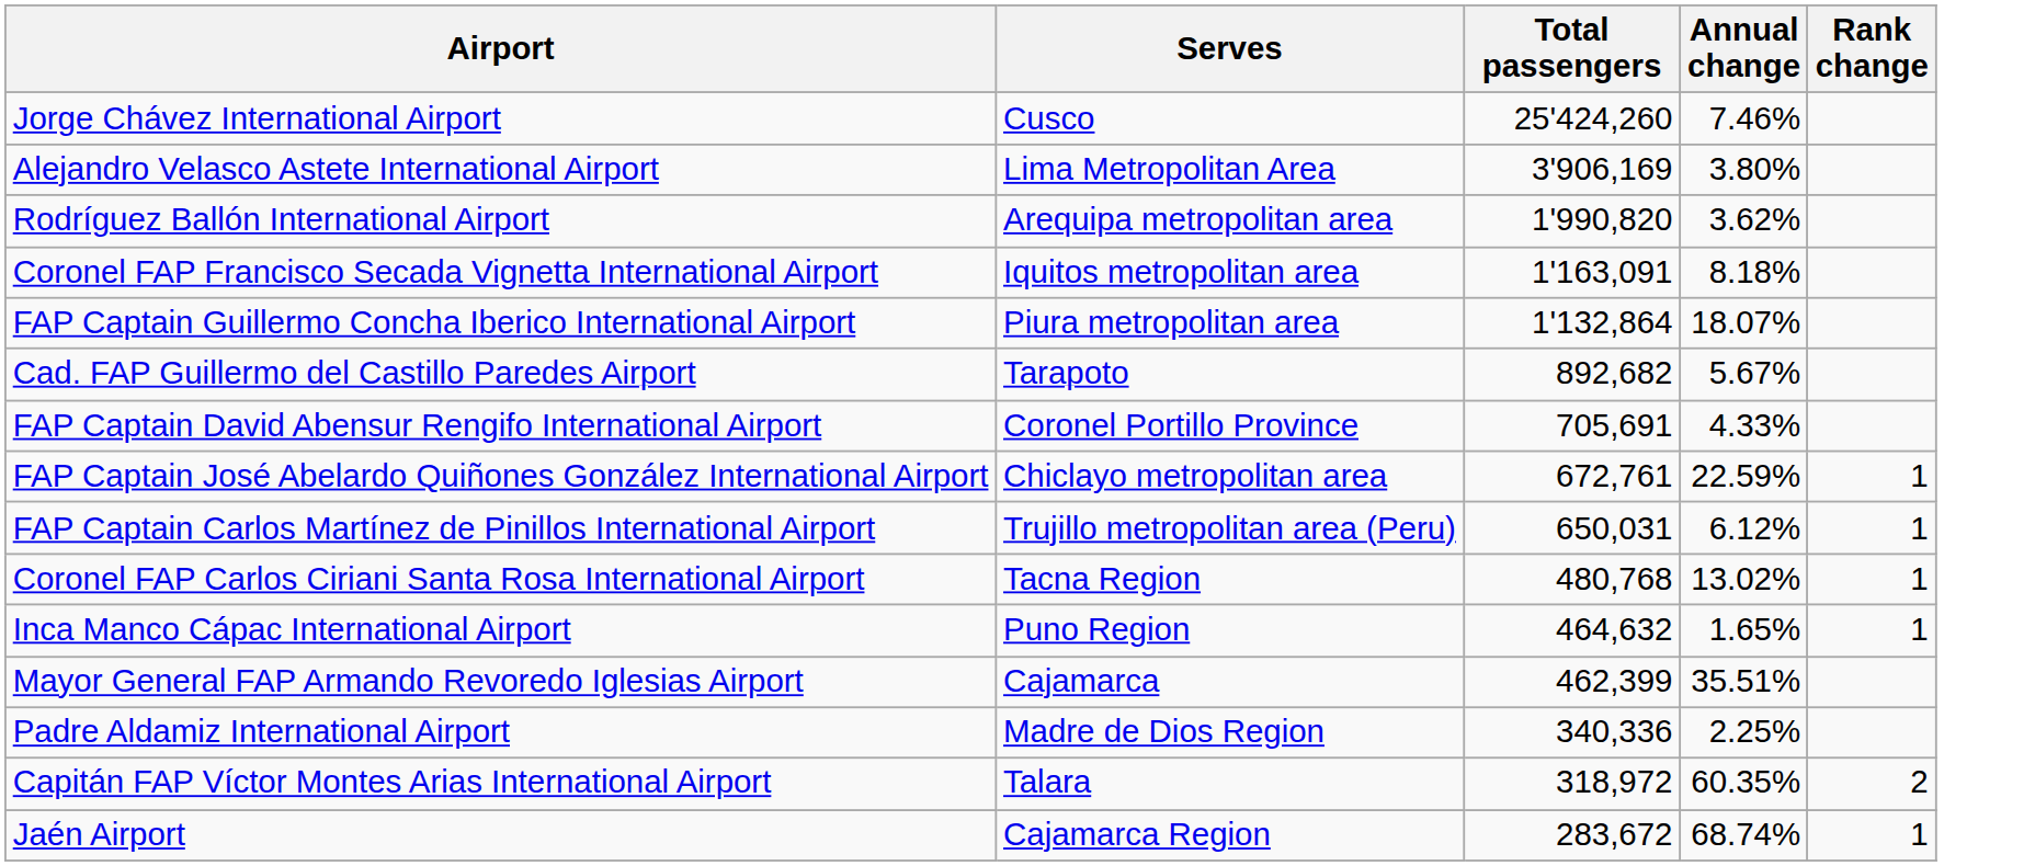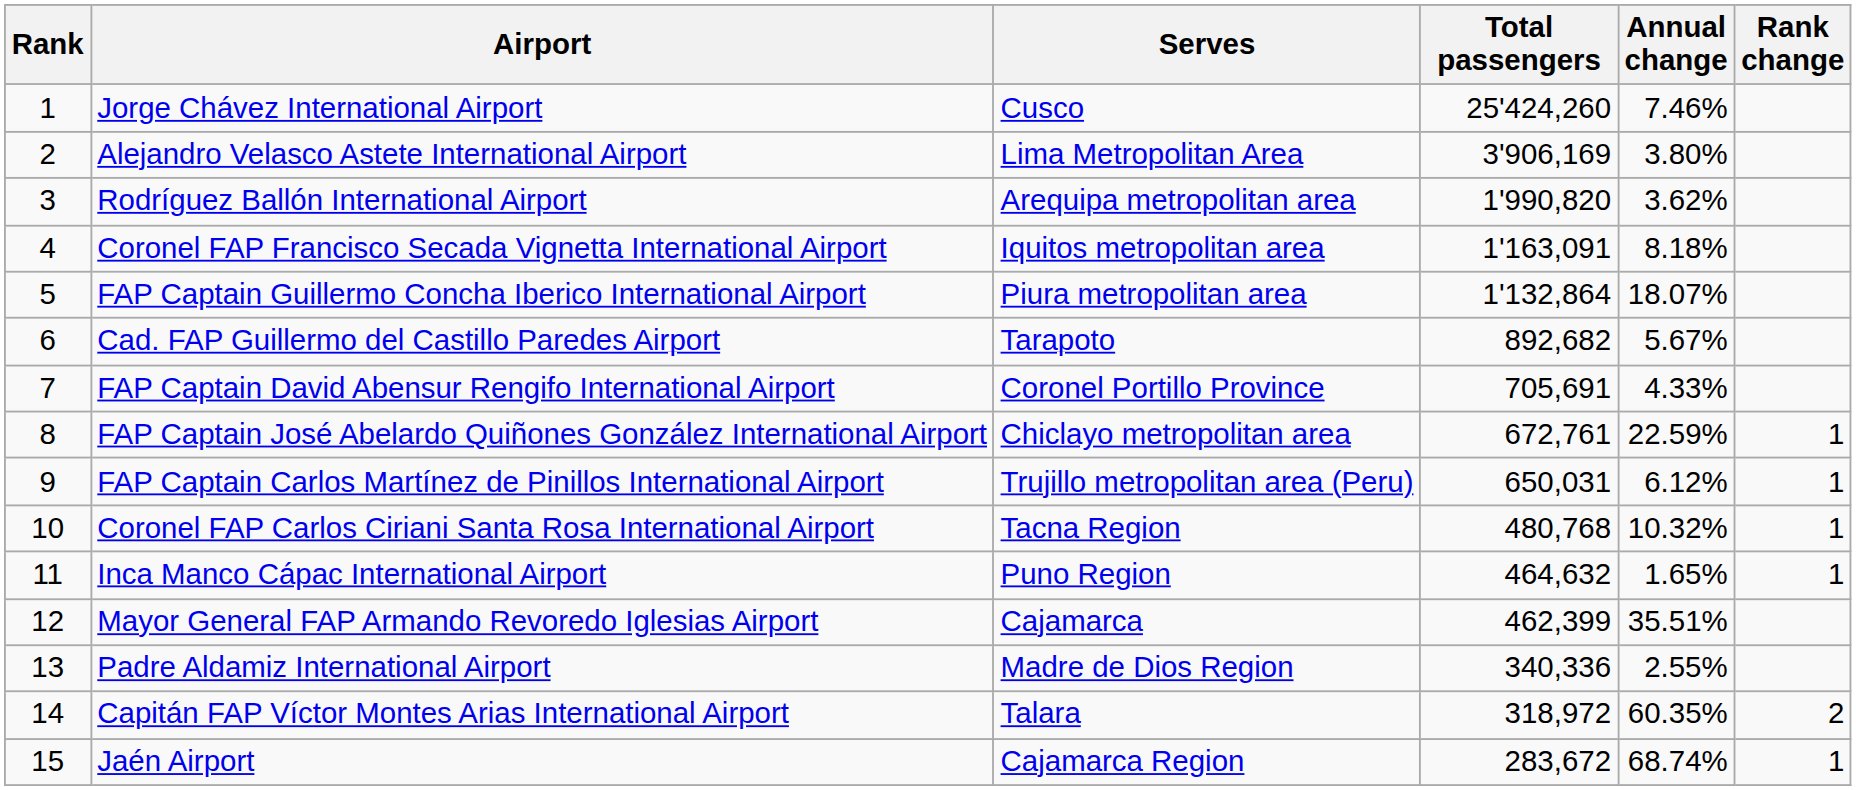+ column: Rank | 1 | 2 | 3 | 4 | 5 | 6 | 7 | 8 | 9 | 10 | 11 | 12 | 13 | 14 | 15
Coronel FAP Carlos Ciriani Santa Rosa International Airport | Annual change: 13.02% -> 10.32%
Padre Aldamiz International Airport | Annual change: 2.25% -> 2.55%
